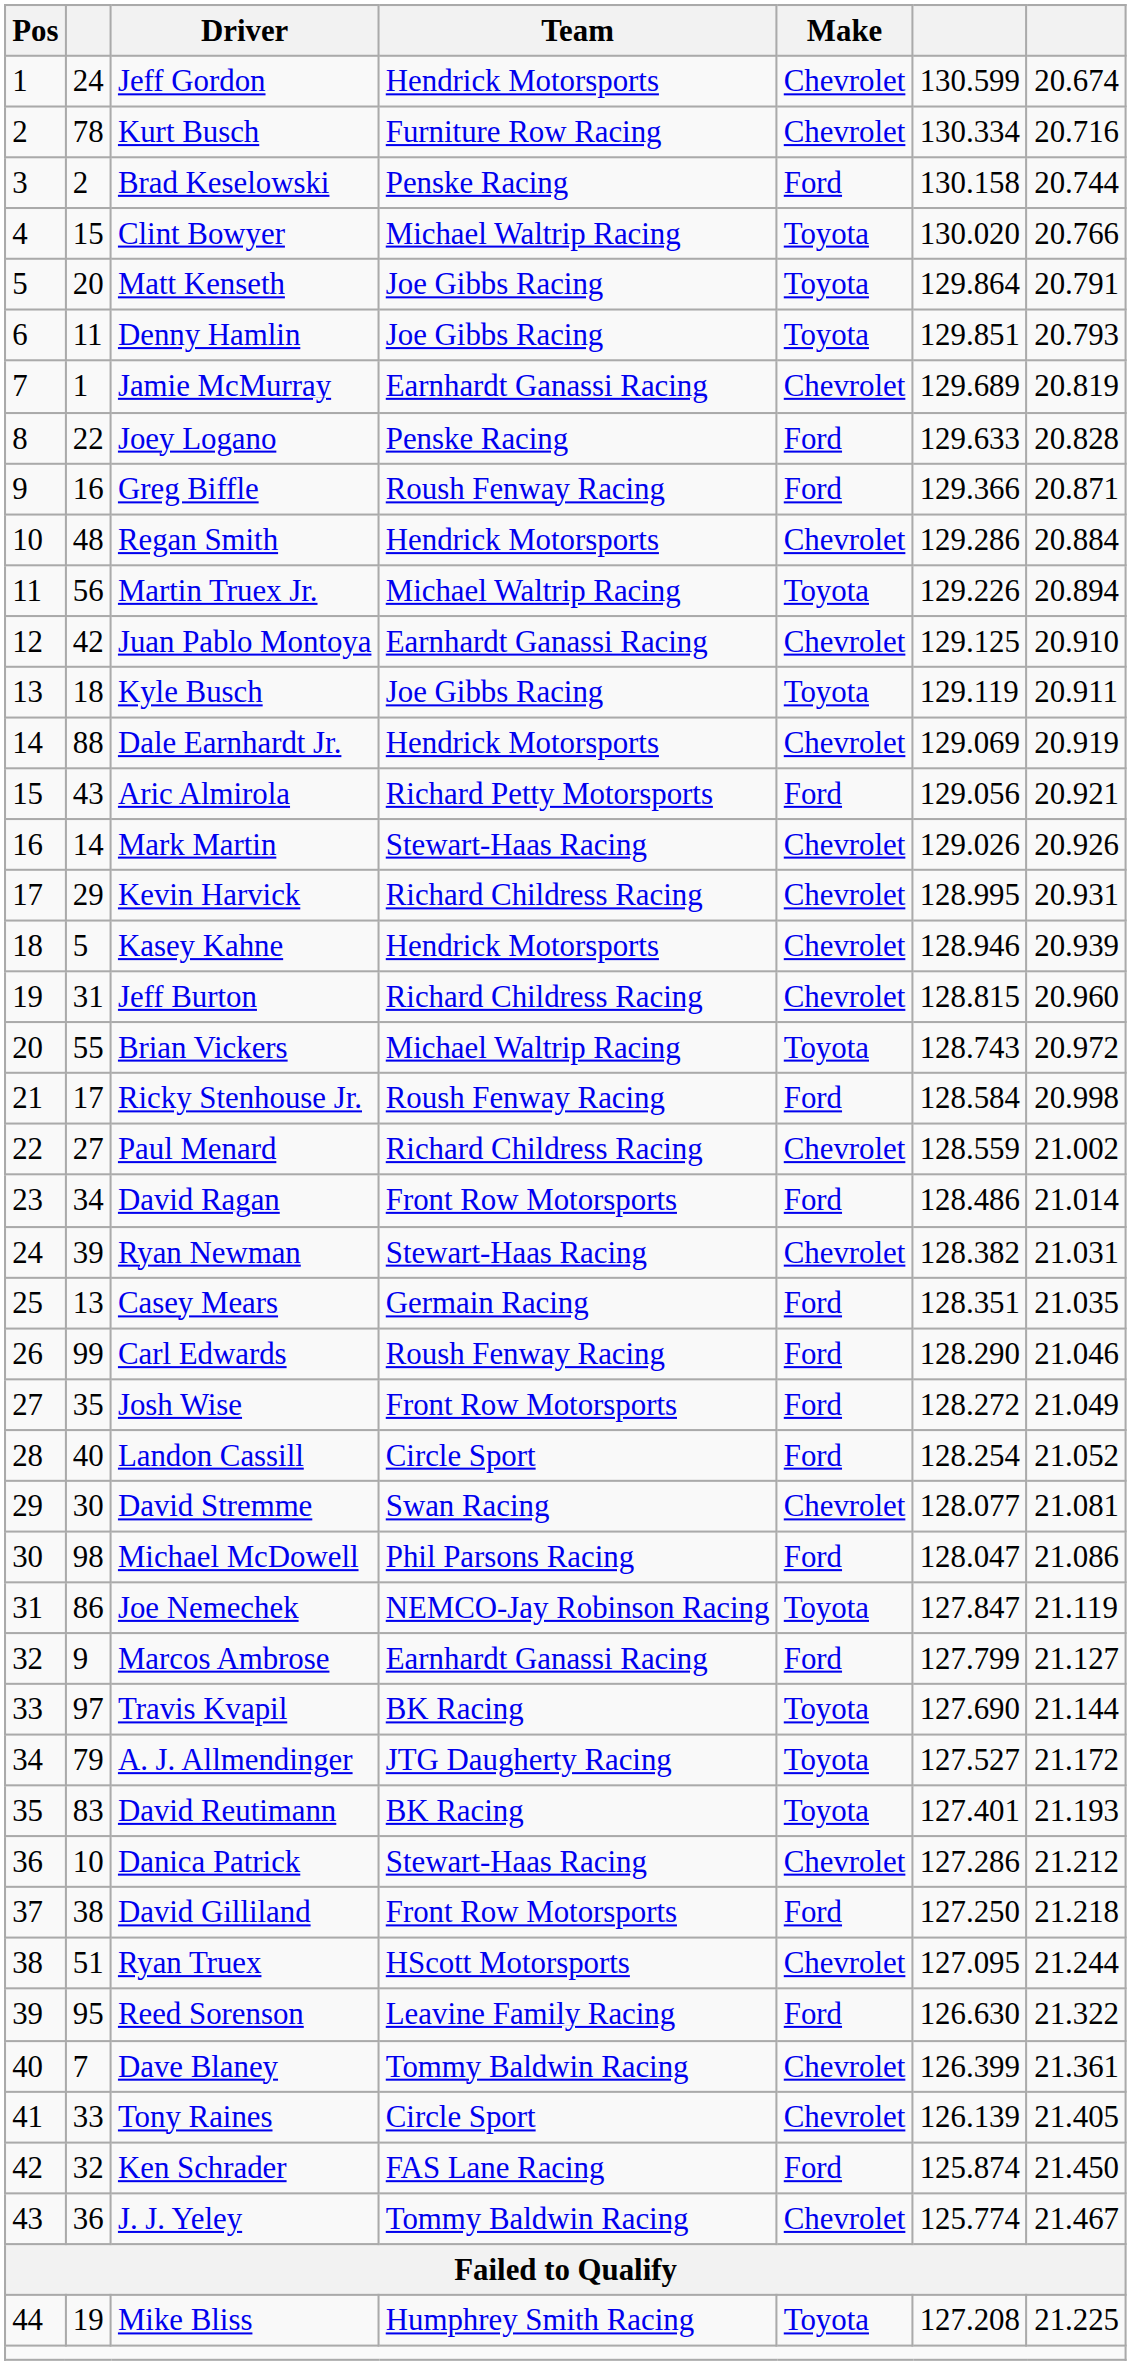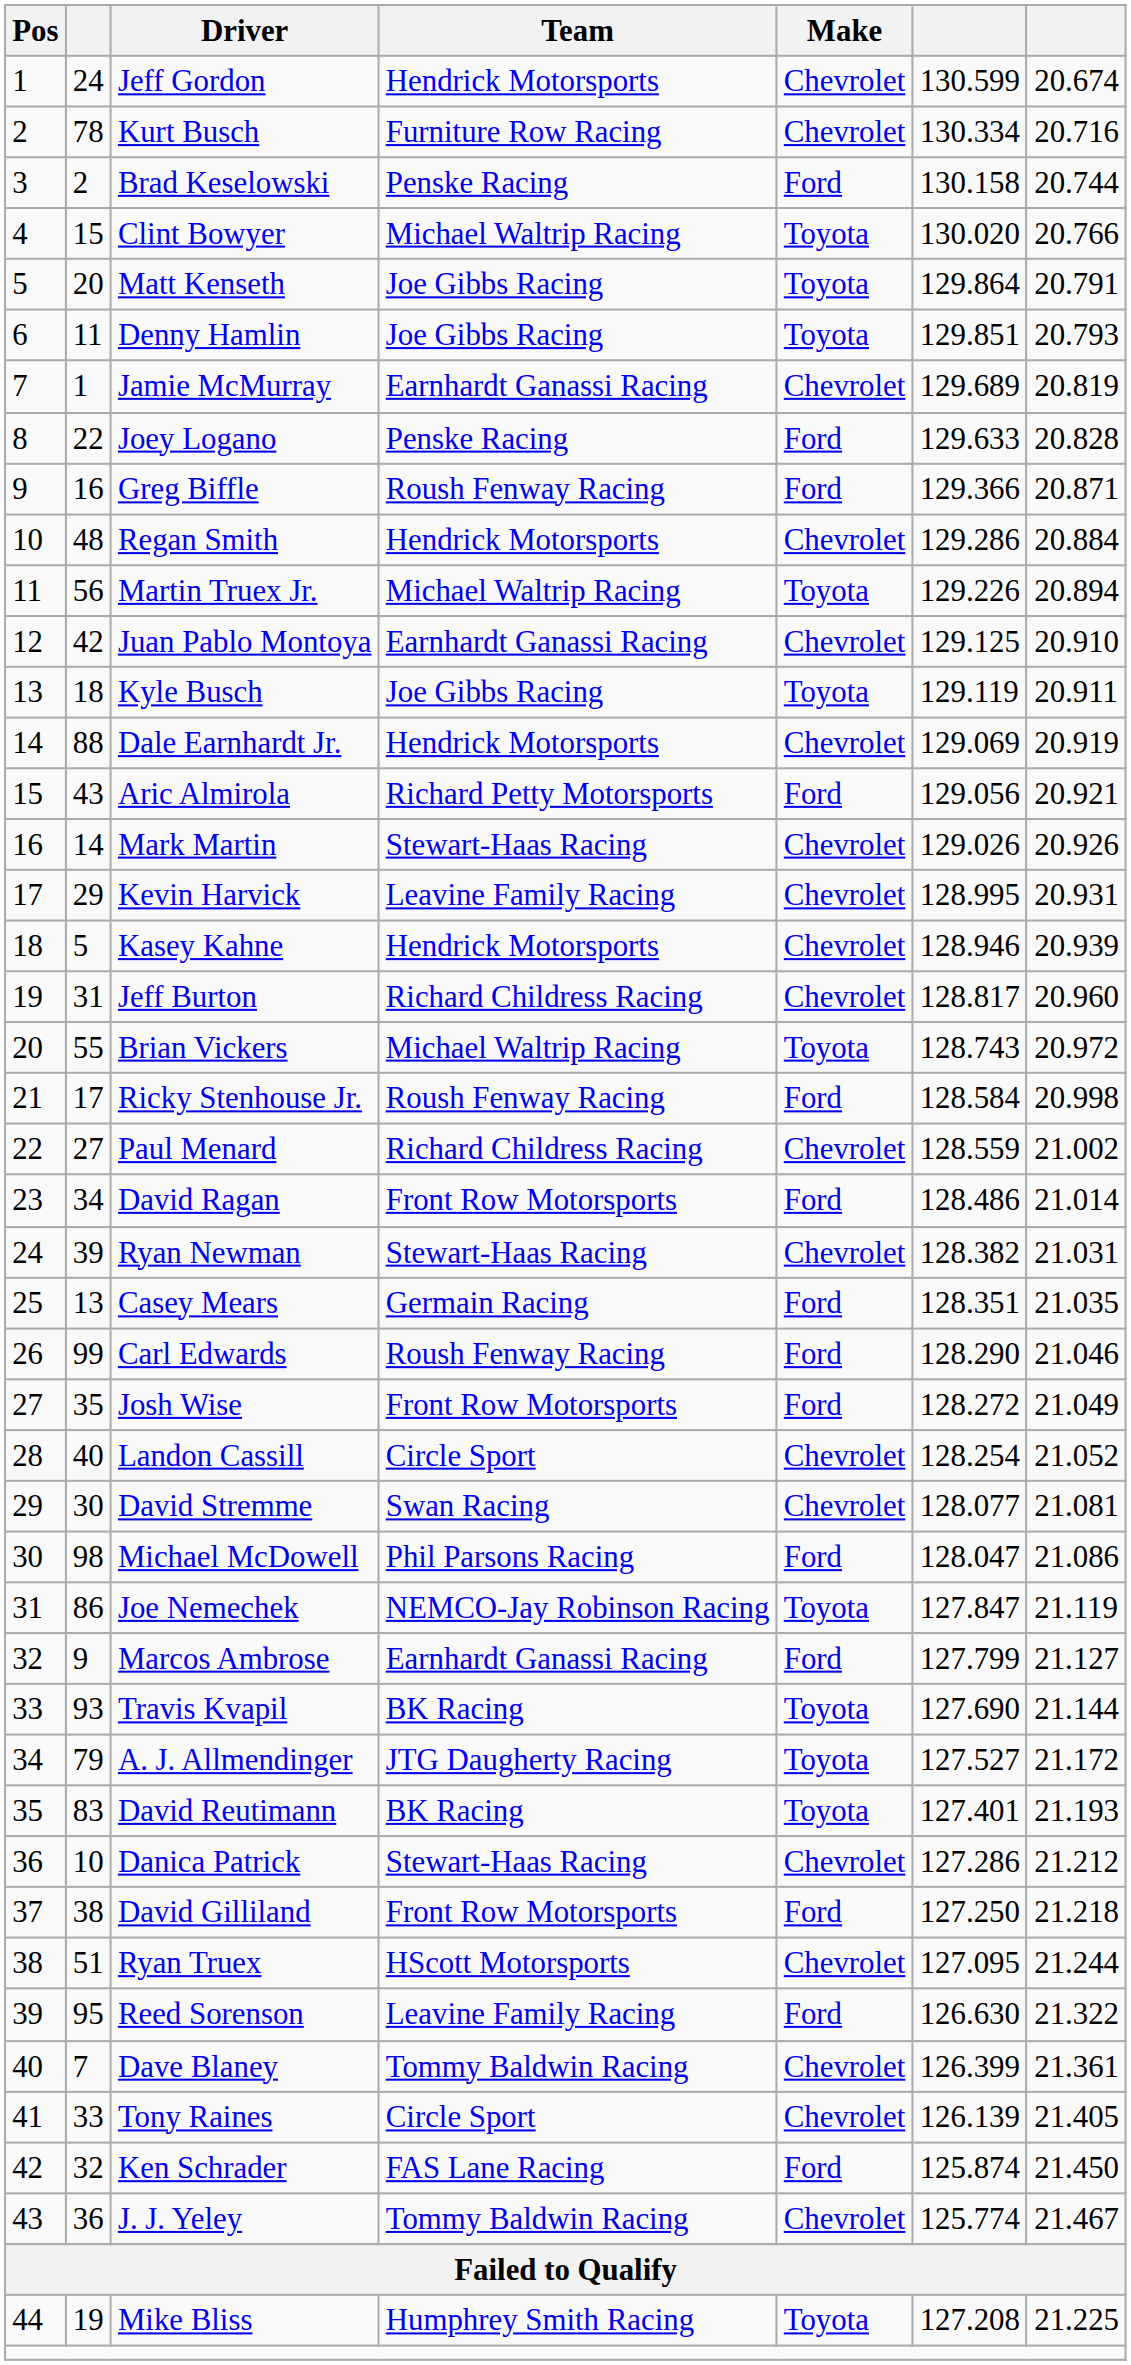Kevin Harvick | Team: Richard Childress Racing -> Leavine Family Racing
Jeff Burton | column 6: 128.815 -> 128.817
Landon Cassill | Make: Ford -> Chevrolet
Travis Kvapil | column 2: 97 -> 93
